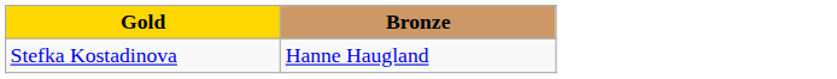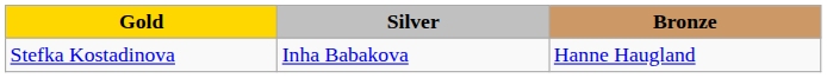+ column: Silver | Inha Babakova
